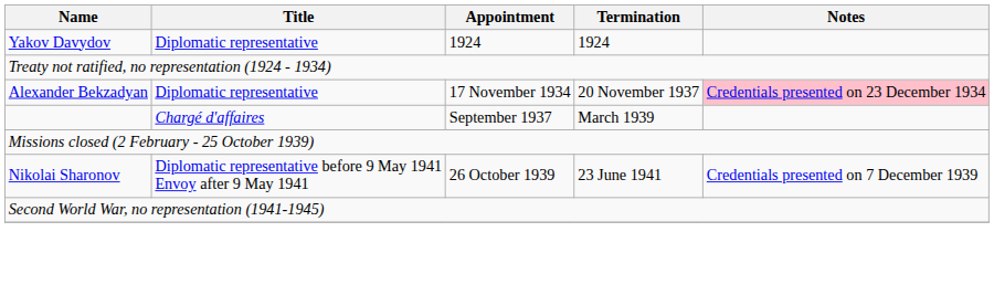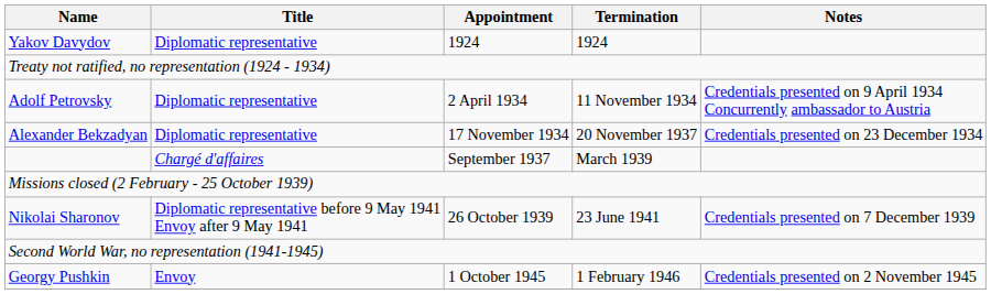+ row: Adolf Petrovsky | Diplomatic representative | 2 April 1934 | 11 November 1934 | Credentials presented on 9 April 1934 Concurrently ambassador to Austria
Alexander Bekzadyan | Notes: pink background -> no background
+ row: Georgy Pushkin | Envoy | 1 October 1945 | 1 February 1946 | Credentials presented on 2 November 1945
